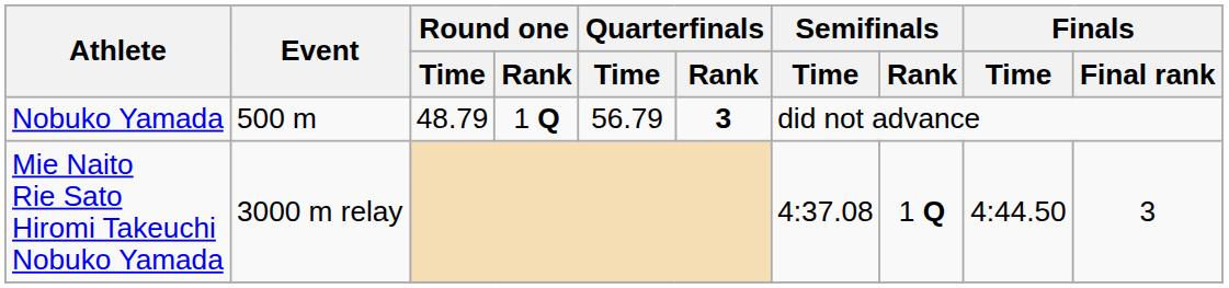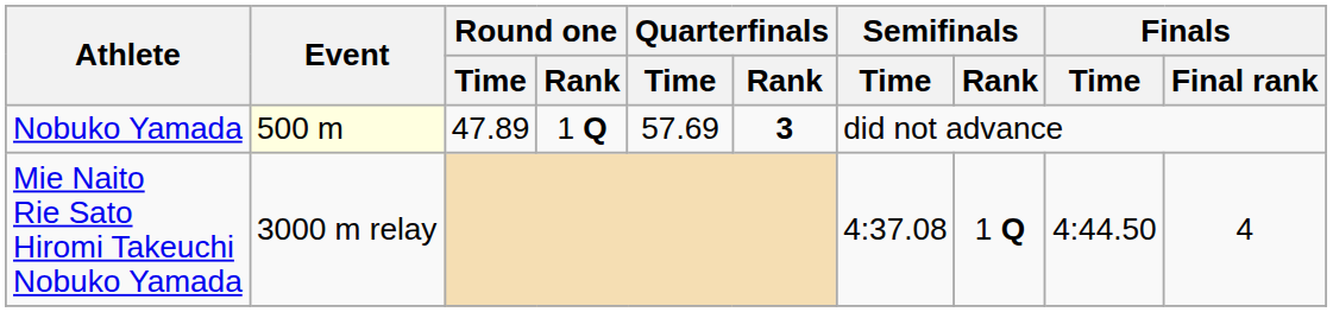Nobuko Yamada | Event: no background -> lightyellow background
Nobuko Yamada | Round one / Time: 48.79 -> 47.89
Nobuko Yamada | Quarterfinals / Time: 56.79 -> 57.69
Mie Naito Rie Sato Hiromi Takeuchi Nobuko Yamada | Finals / Final rank: 3 -> 4
